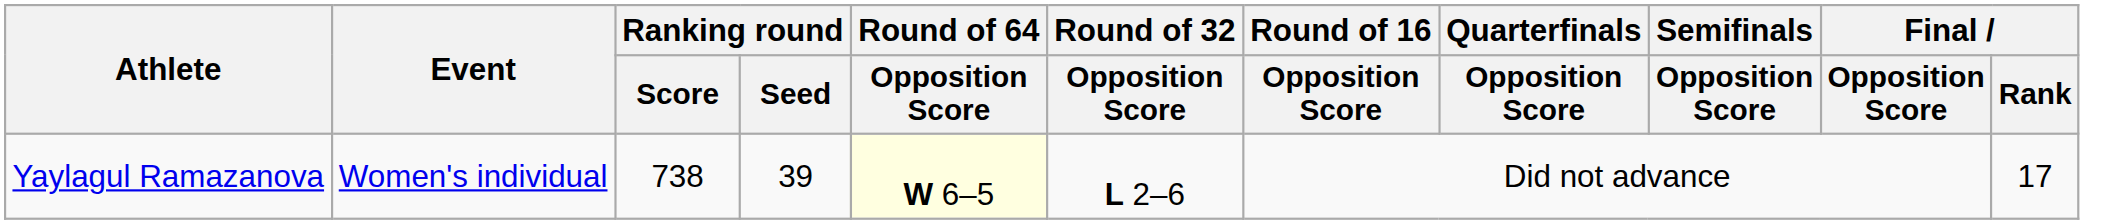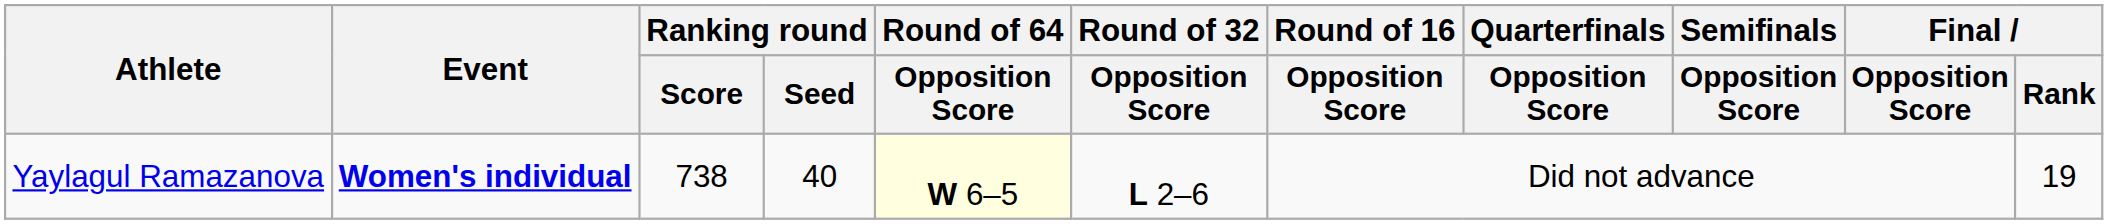Yaylagul Ramazanova | Event: normal -> bold
Yaylagul Ramazanova | Ranking round / Seed: 39 -> 40
Yaylagul Ramazanova | Final / Rank: 17 -> 19
